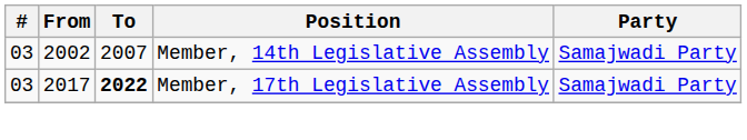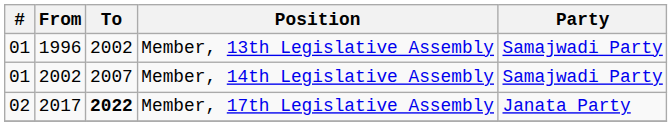+ row: 01 | 1996 | 2002 | Member, 13th Legislative Assembly | Samajwadi Party
Member, 14th Legislative Assembly | #: 03 -> 01
Member, 17th Legislative Assembly | #: 03 -> 02
Member, 17th Legislative Assembly | Party: Samajwadi Party -> Janata Party
